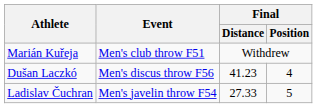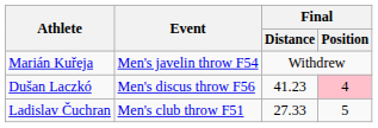Marián Kuřeja | Event: Men's club throw F51 -> Men's javelin throw F54
Dušan Laczkó | Final / Position: no background -> pink background
Ladislav Čuchran | Event: Men's javelin throw F54 -> Men's club throw F51
